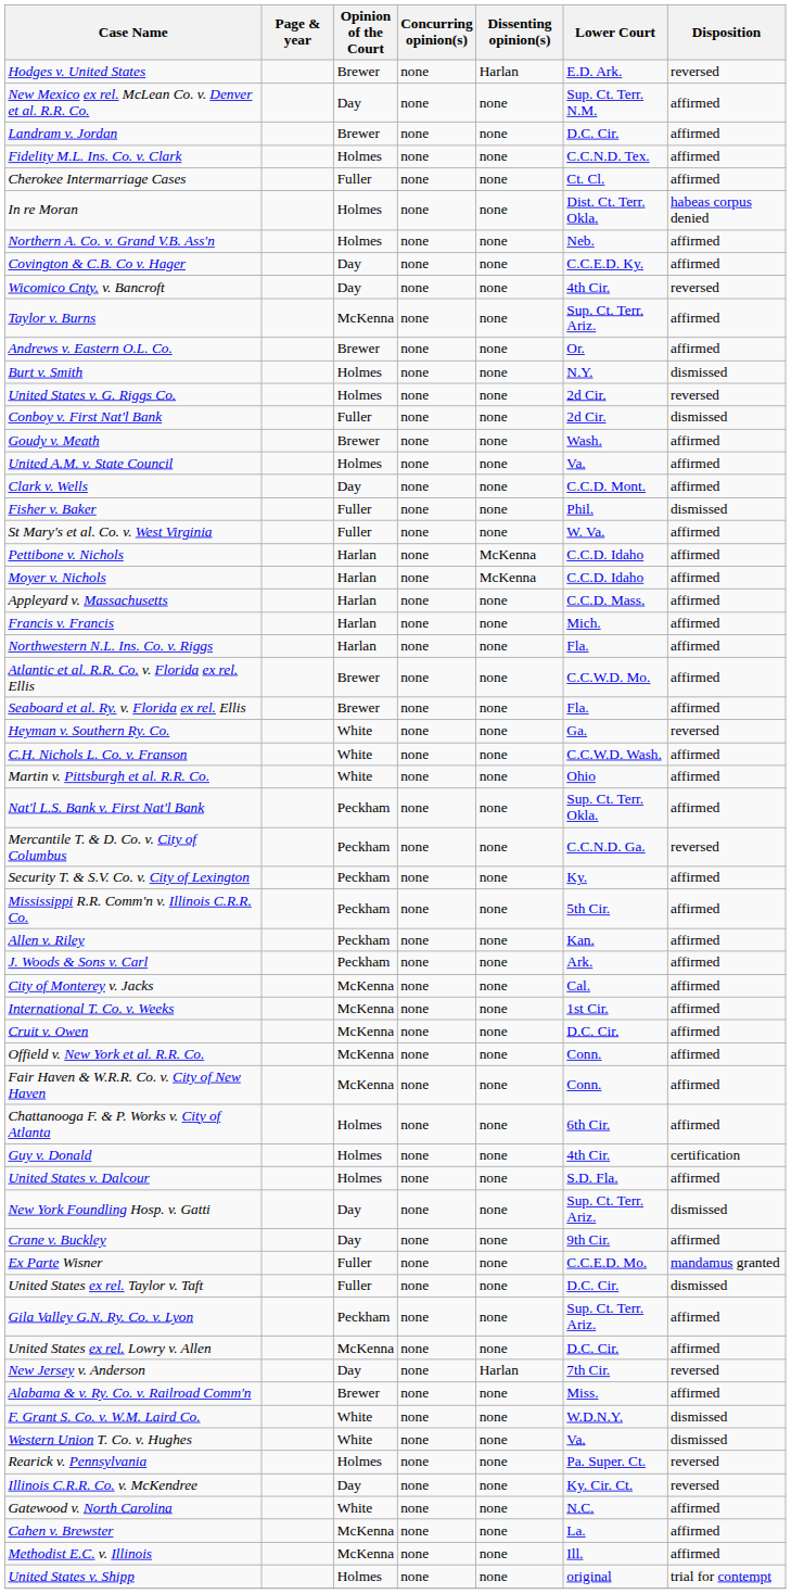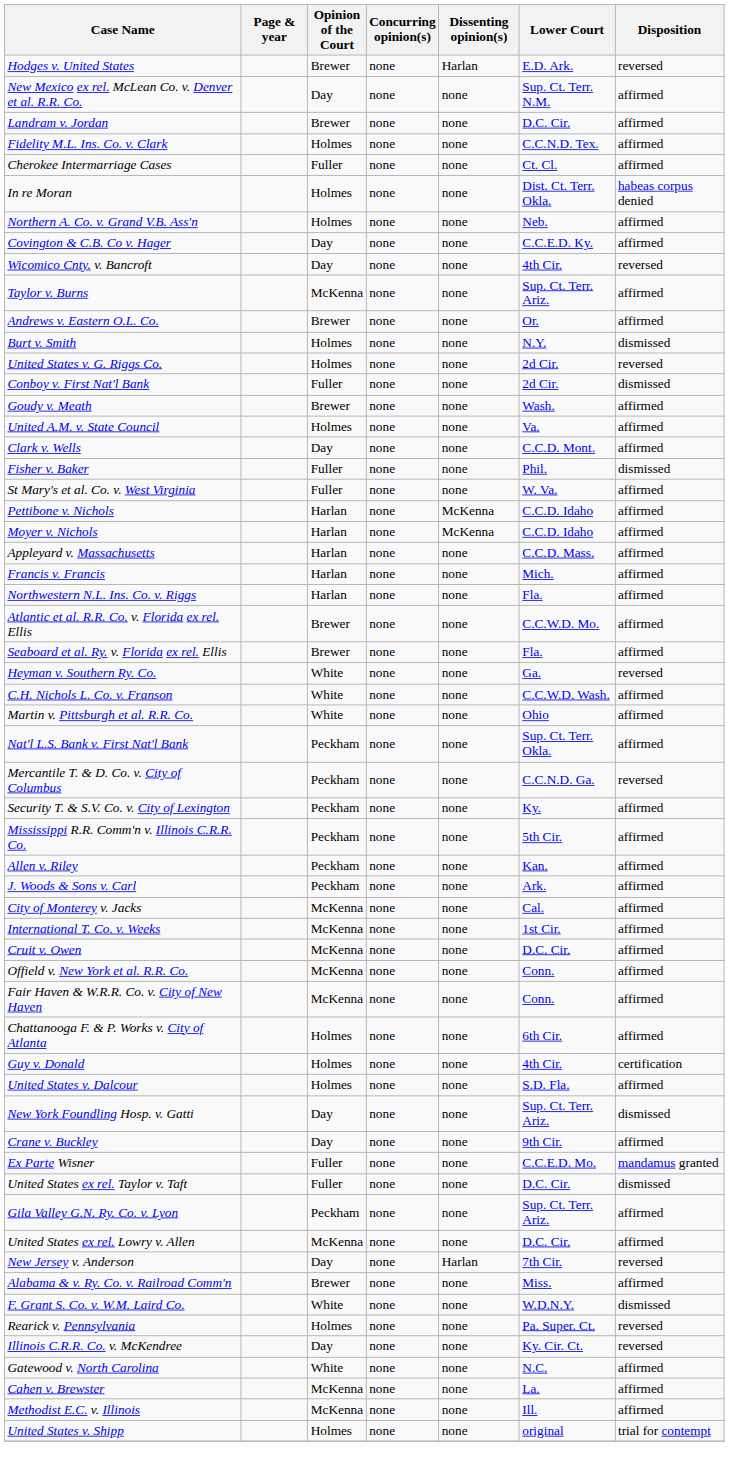- row: Western Union T. Co. v. Hughes | White | none | none | Va. | dismissed
